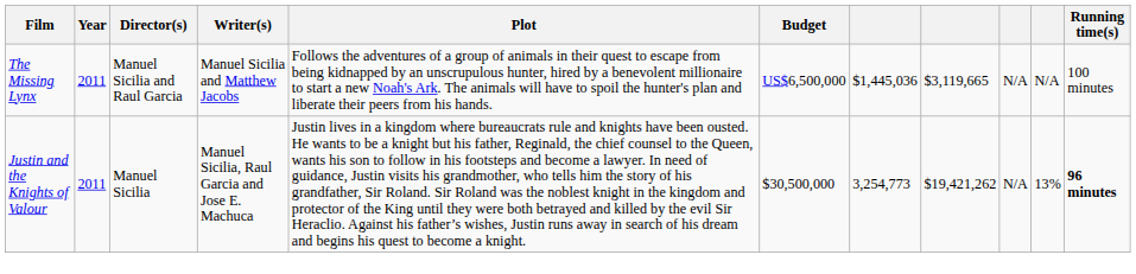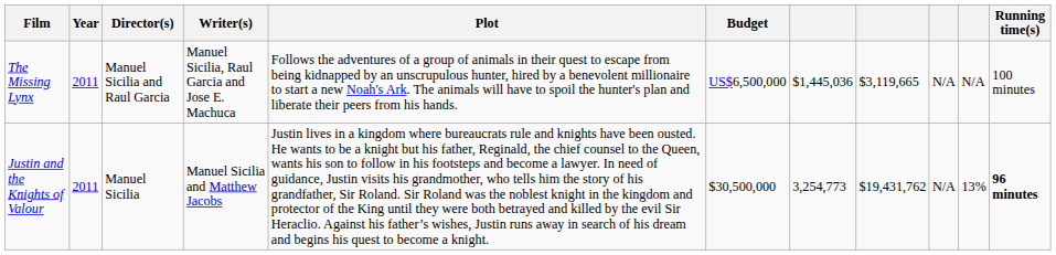The Missing Lynx | Writer(s): Manuel Sicilia and Matthew Jacobs -> Manuel Sicilia, Raul Garcia and Jose E. Machuca
Justin and the Knights of Valour | Writer(s): Manuel Sicilia, Raul Garcia and Jose E. Machuca -> Manuel Sicilia and Matthew Jacobs
Justin and the Knights of Valour | column 8: $19,421,262 -> $19,431,762
